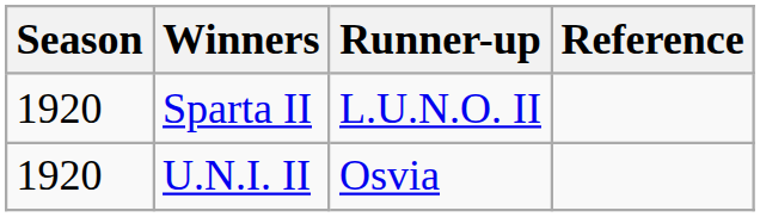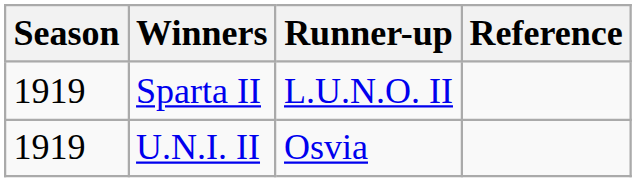Sparta II | Season: 1920 -> 1919
U.N.I. II | Season: 1920 -> 1919
